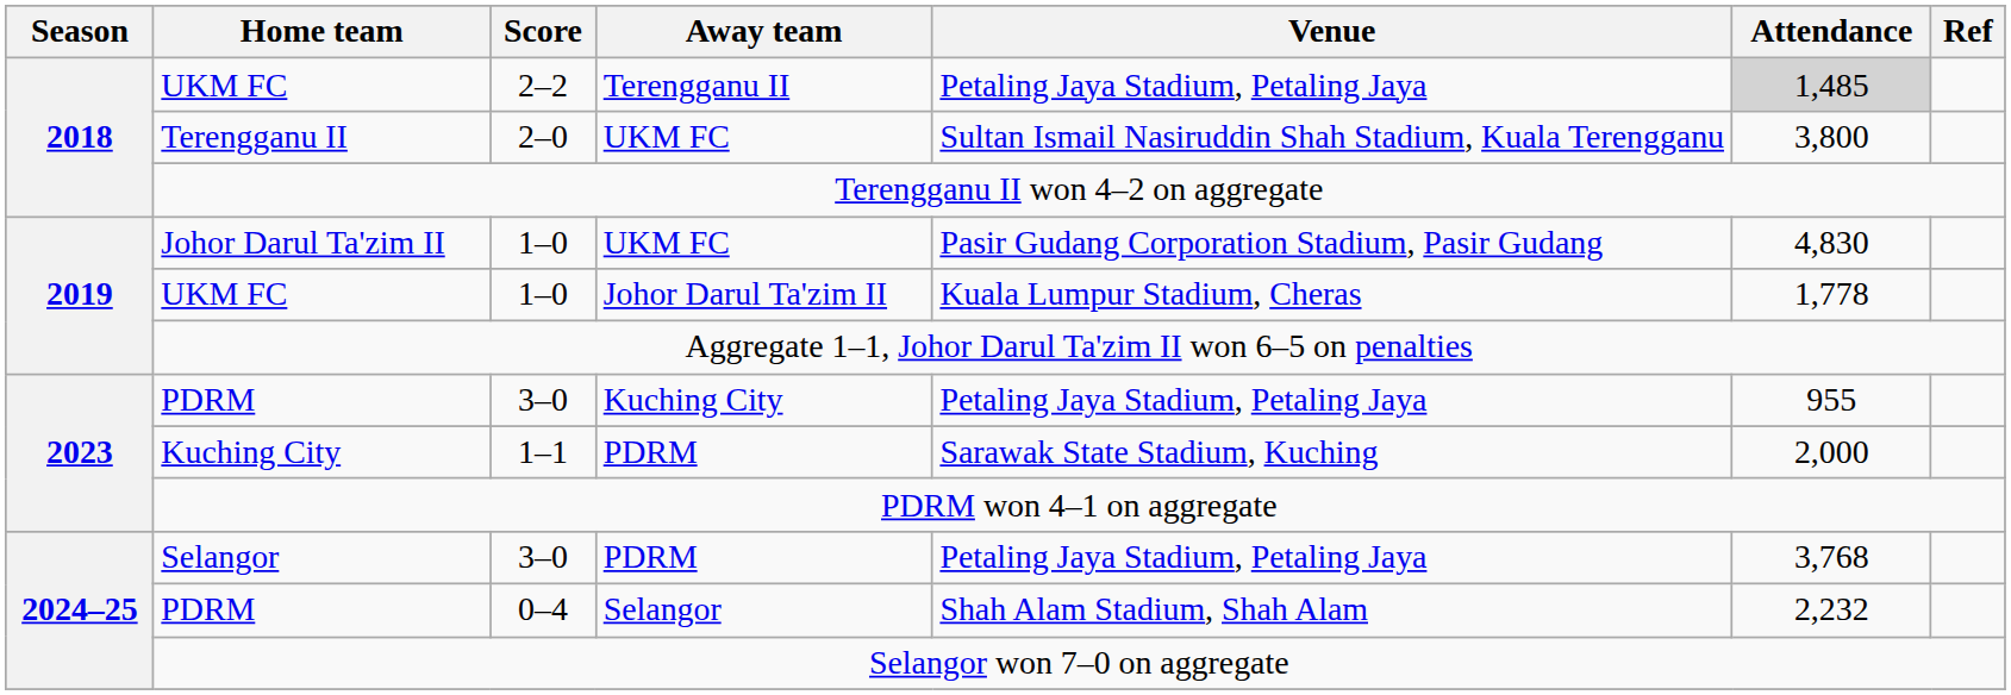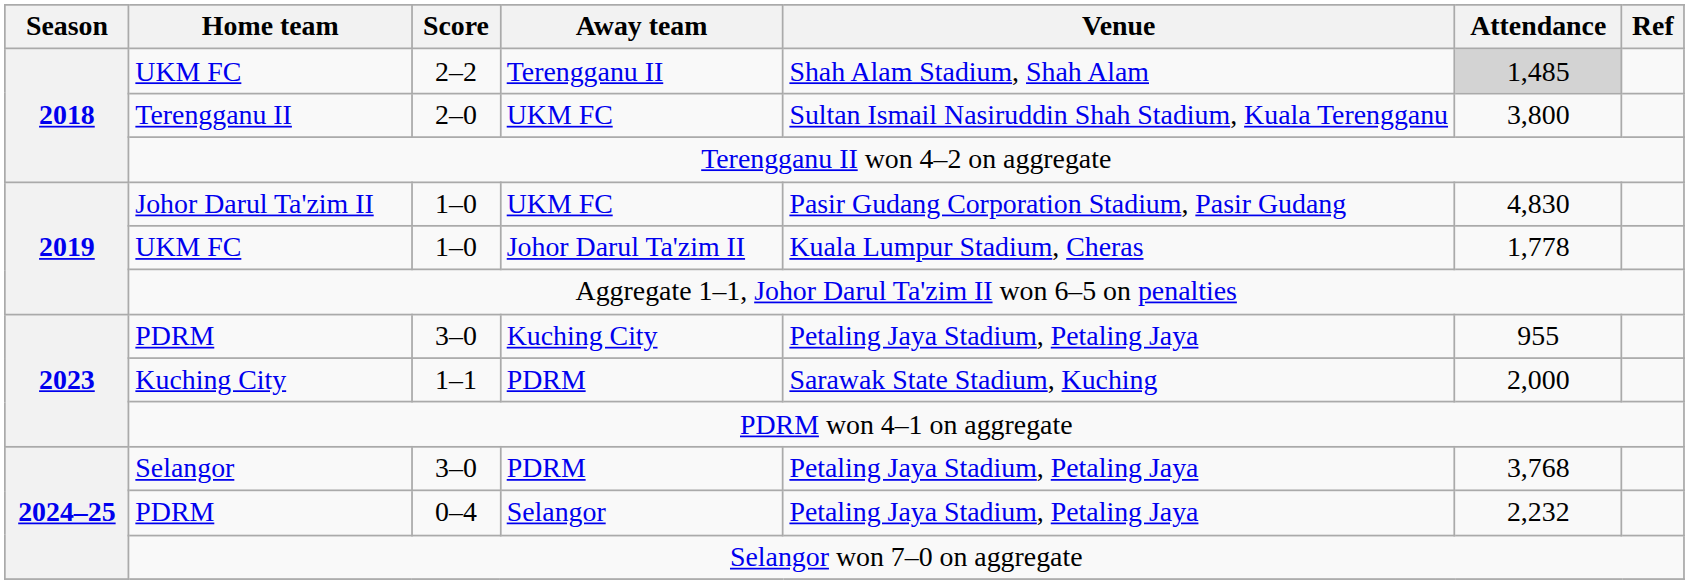UKM FC / 2–2 | Venue: Petaling Jaya Stadium, Petaling Jaya -> Shah Alam Stadium, Shah Alam
PDRM / 0–4 | Venue: Shah Alam Stadium, Shah Alam -> Petaling Jaya Stadium, Petaling Jaya
